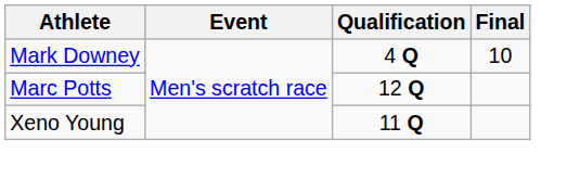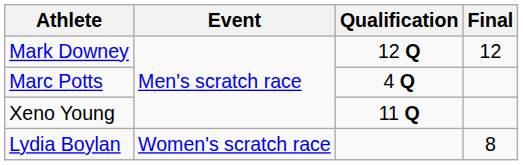Mark Downey | Qualification: 4 Q -> 12 Q
Mark Downey | Final: 10 -> 12
Marc Potts | Qualification: 12 Q -> 4 Q
+ row: Lydia Boylan | Women's scratch race | 8
